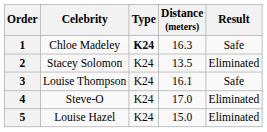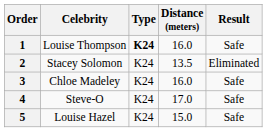1 | Celebrity: Chloe Madeley -> Louise Thompson
1 | Distance (meters): 16.3 -> 16.0
3 | Celebrity: Louise Thompson -> Chloe Madeley
3 | Distance (meters): 16.1 -> 16.0
4 | Result: Eliminated -> Safe
5 | Result: Eliminated -> Safe
